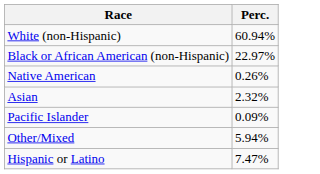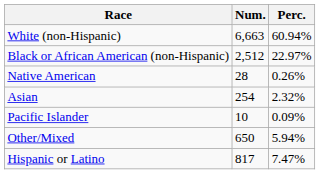+ column: Num. | 6,663 | 2,512 | 28 | 254 | 10 | 650 | 817
